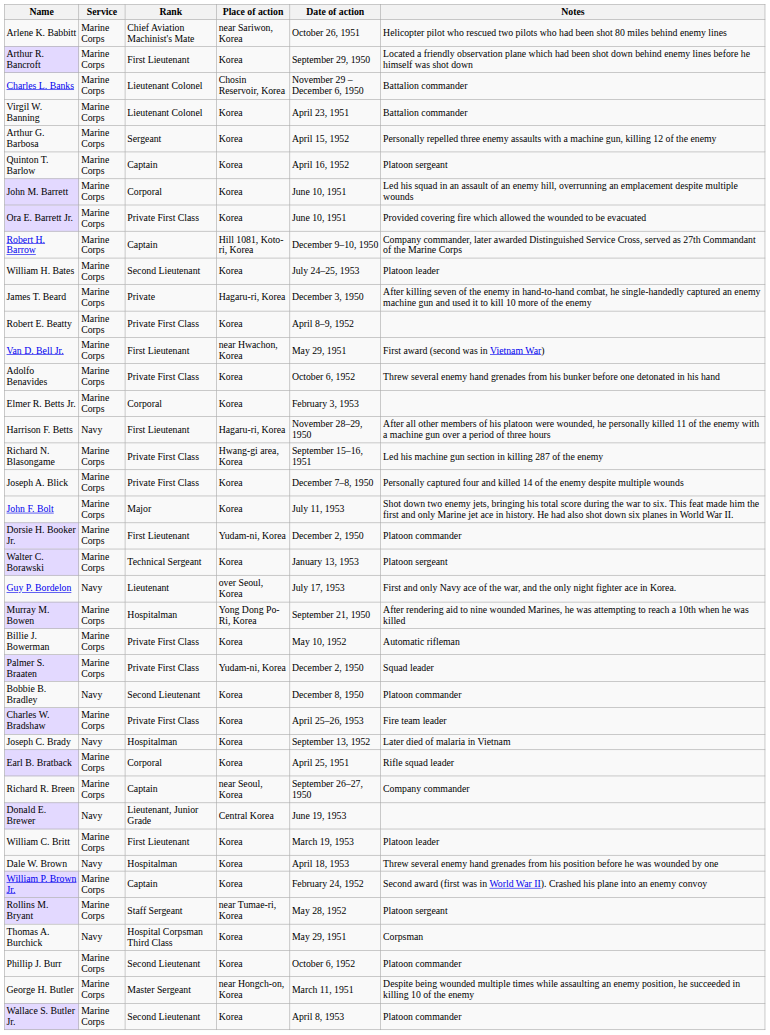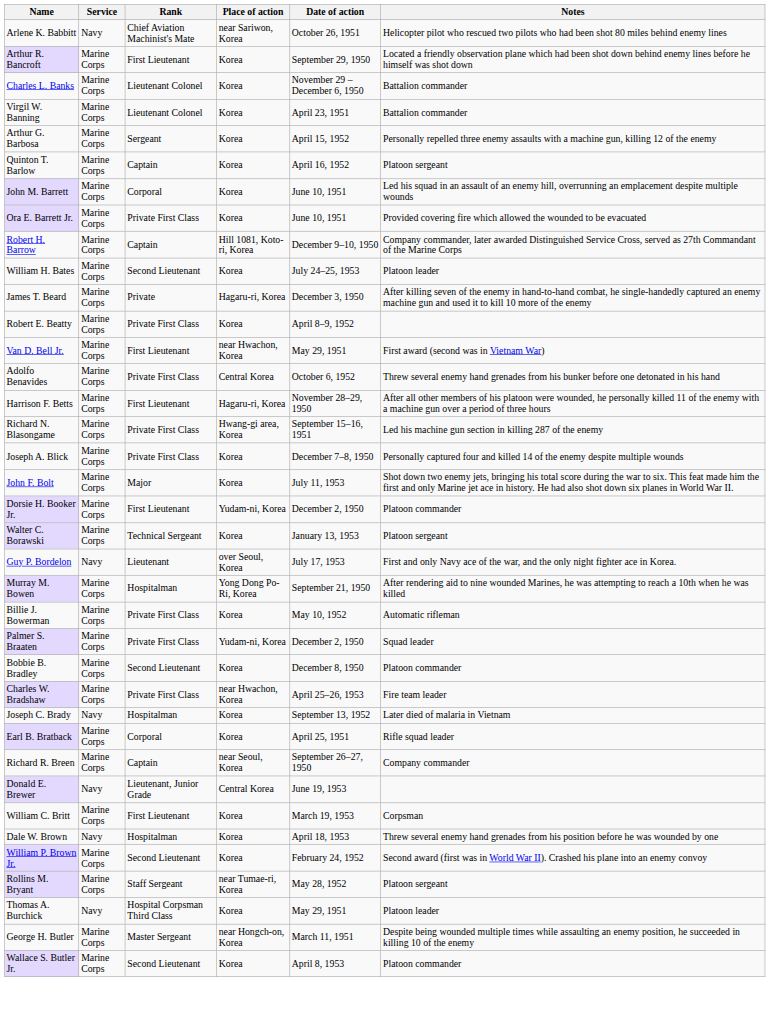Arlene K. Babbitt | Service: Marine Corps -> Navy
Charles L. Banks | Place of action: Chosin Reservoir, Korea -> Korea
Adolfo Benavides | Place of action: Korea -> Central Korea
- row: Elmer R. Betts Jr. | Marine Corps | Corporal | Korea | February 3, 1953
Harrison F. Betts | Service: Navy -> Marine Corps
Bobbie B. Bradley | Service: Navy -> Marine Corps
Charles W. Bradshaw | Place of action: Korea -> near Hwachon, Korea
William C. Britt | Notes: Platoon leader -> Corpsman
William P. Brown Jr. | Rank: Captain -> Second Lieutenant
Thomas A. Burchick | Notes: Corpsman -> Platoon leader
- row: Phillip J. Burr | Marine Corps | Second Lieutenant | Korea | October 6, 1952 | Platoon commander
